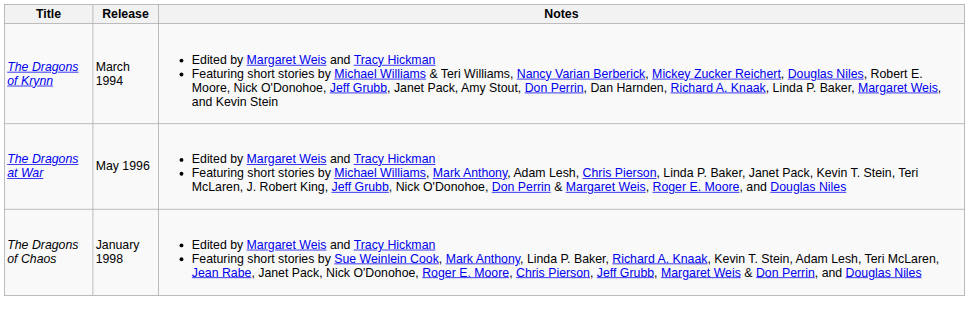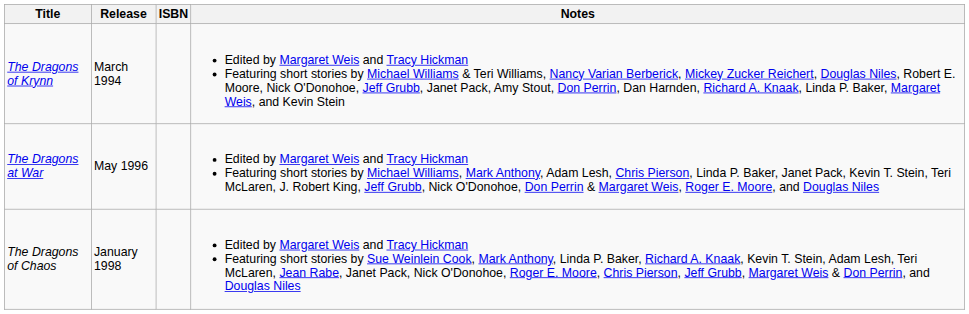+ column: ISBN
